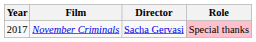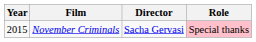November Criminals | Year: 2017 -> 2015
